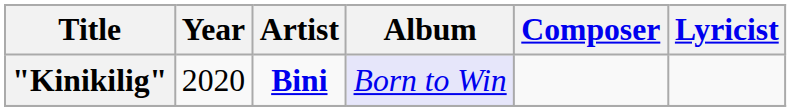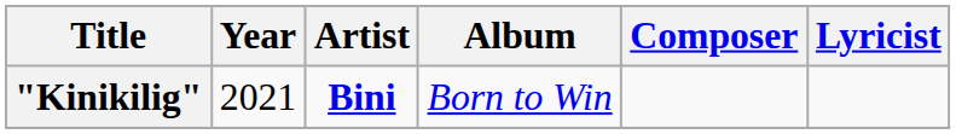"Kinikilig" | Year: 2020 -> 2021
"Kinikilig" | Album: lavender background -> no background
